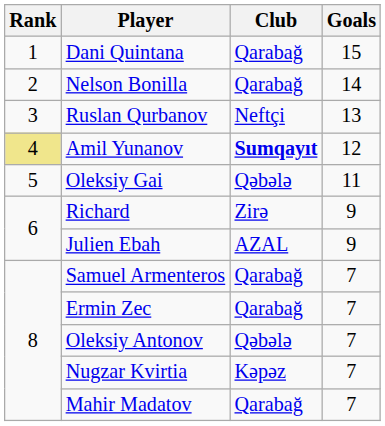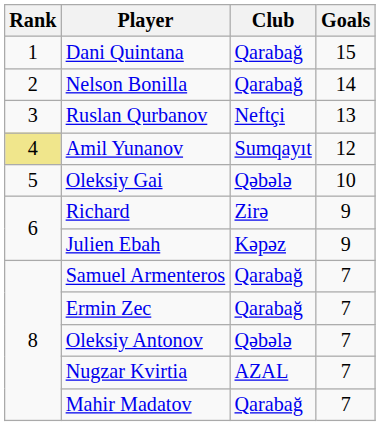Amil Yunanov | Club: bold -> normal
Oleksiy Gai | Goals: 11 -> 10
Julien Ebah | Club: AZAL -> Kəpəz
Nugzar Kvirtia | Club: Kəpəz -> AZAL
